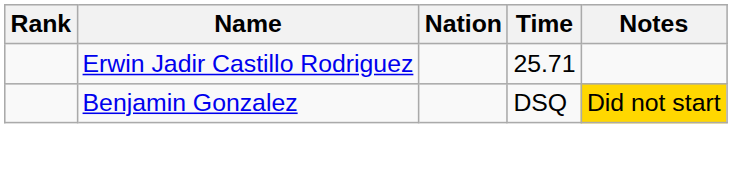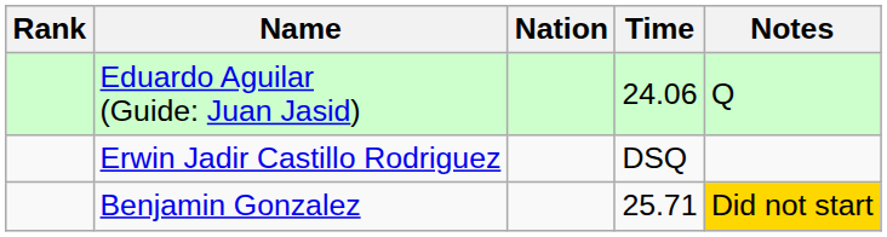+ row: Eduardo Aguilar (Guide: Juan Jasid) | 24.06 | Q
Erwin Jadir Castillo Rodriguez | Time: 25.71 -> DSQ
Benjamin Gonzalez | Time: DSQ -> 25.71
